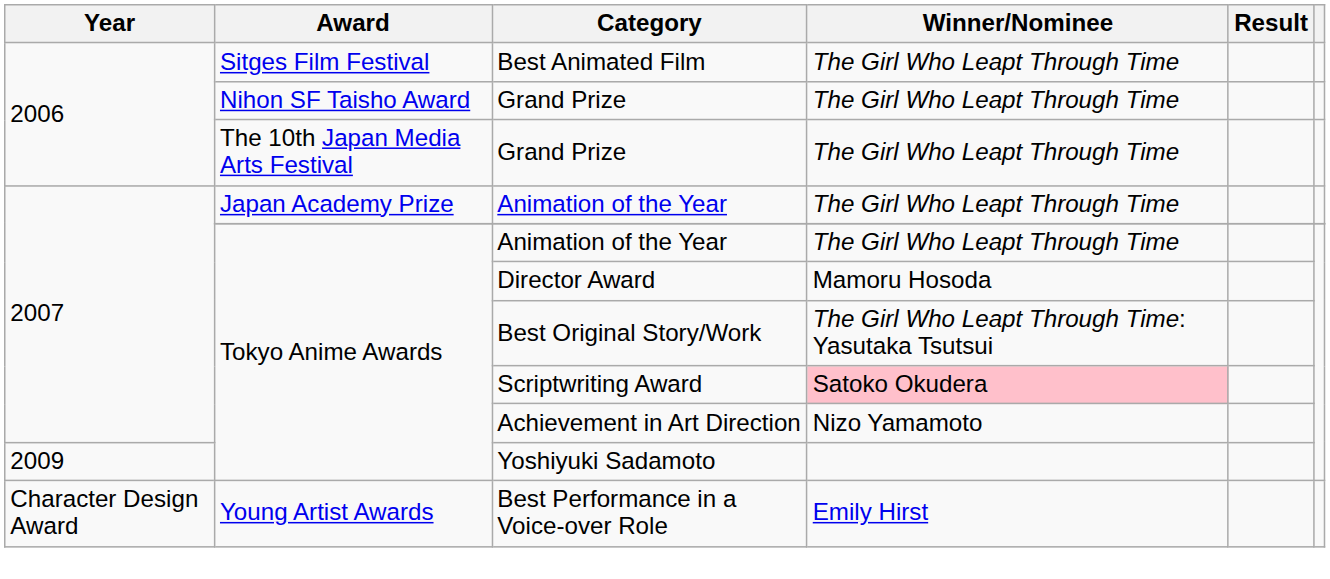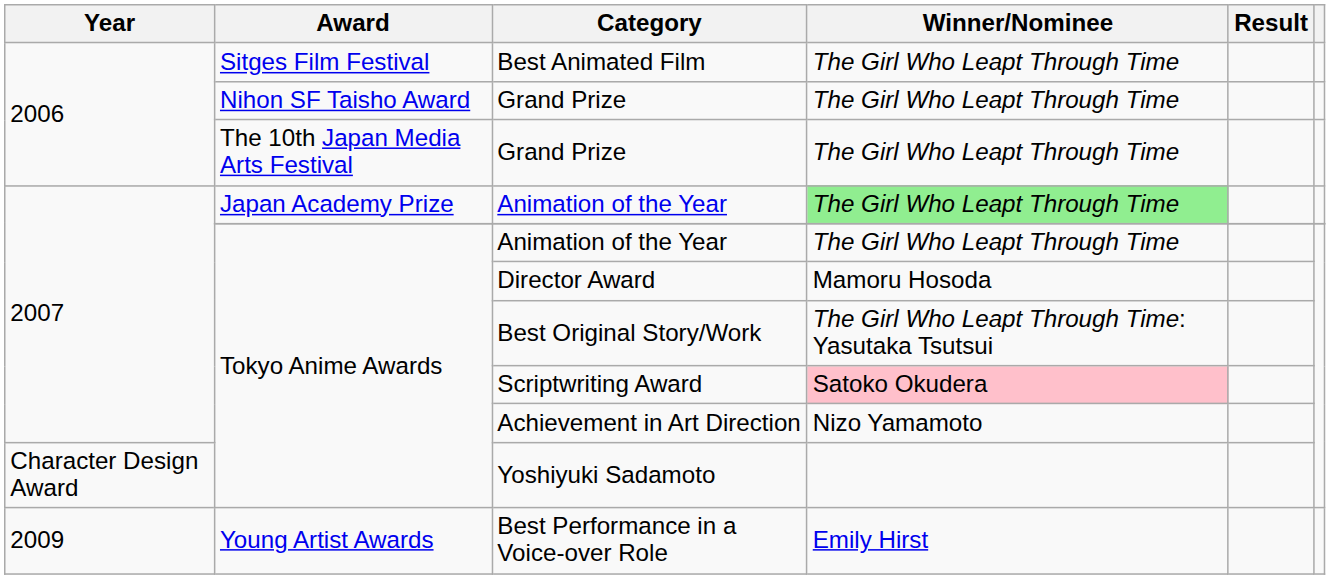Japan Academy Prize / Animation of the Year | Winner/Nominee: no background -> lightgreen background
Yoshiyuki Sadamoto | Year: 2009 -> Character Design Award
Best Performance in a Voice-over Role | Year: Character Design Award -> 2009
